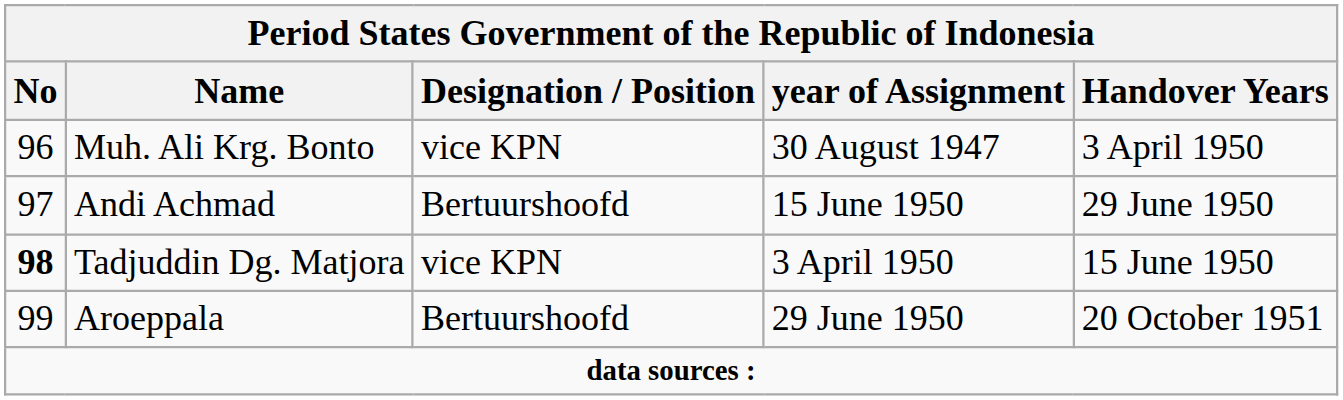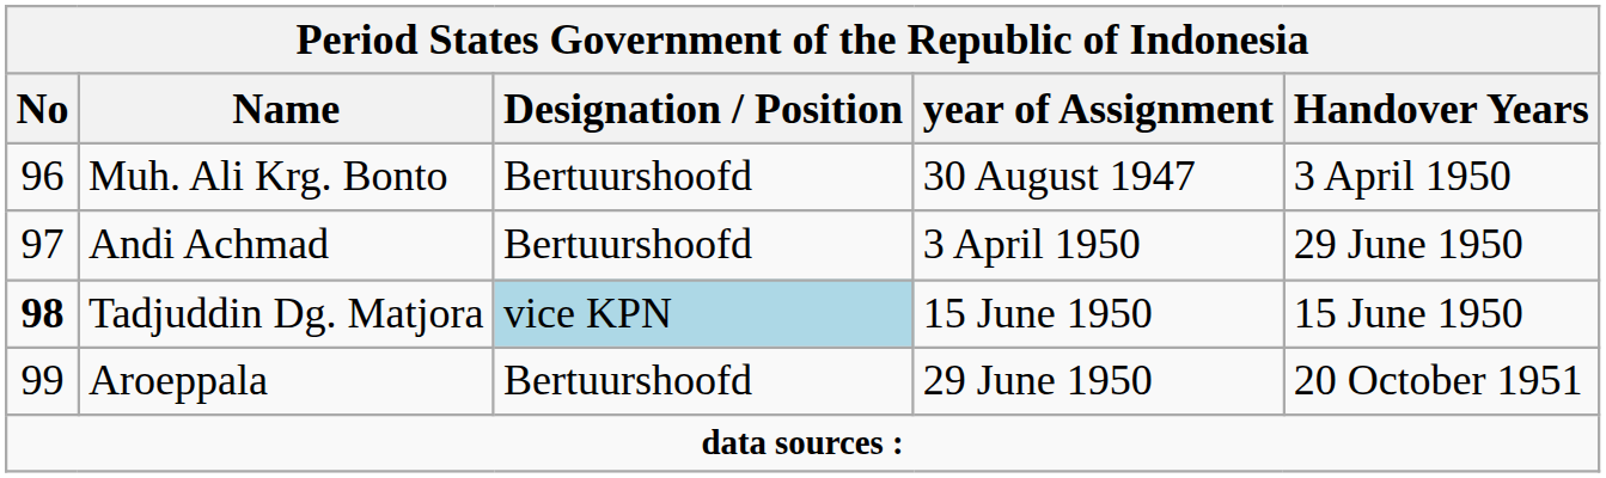Muh. Ali Krg. Bonto | Designation / Position: vice KPN -> Bertuurshoofd
Andi Achmad | year of Assignment: 15 June 1950 -> 3 April 1950
Tadjuddin Dg. Matjora | Designation / Position: no background -> lightblue background
Tadjuddin Dg. Matjora | year of Assignment: 3 April 1950 -> 15 June 1950
